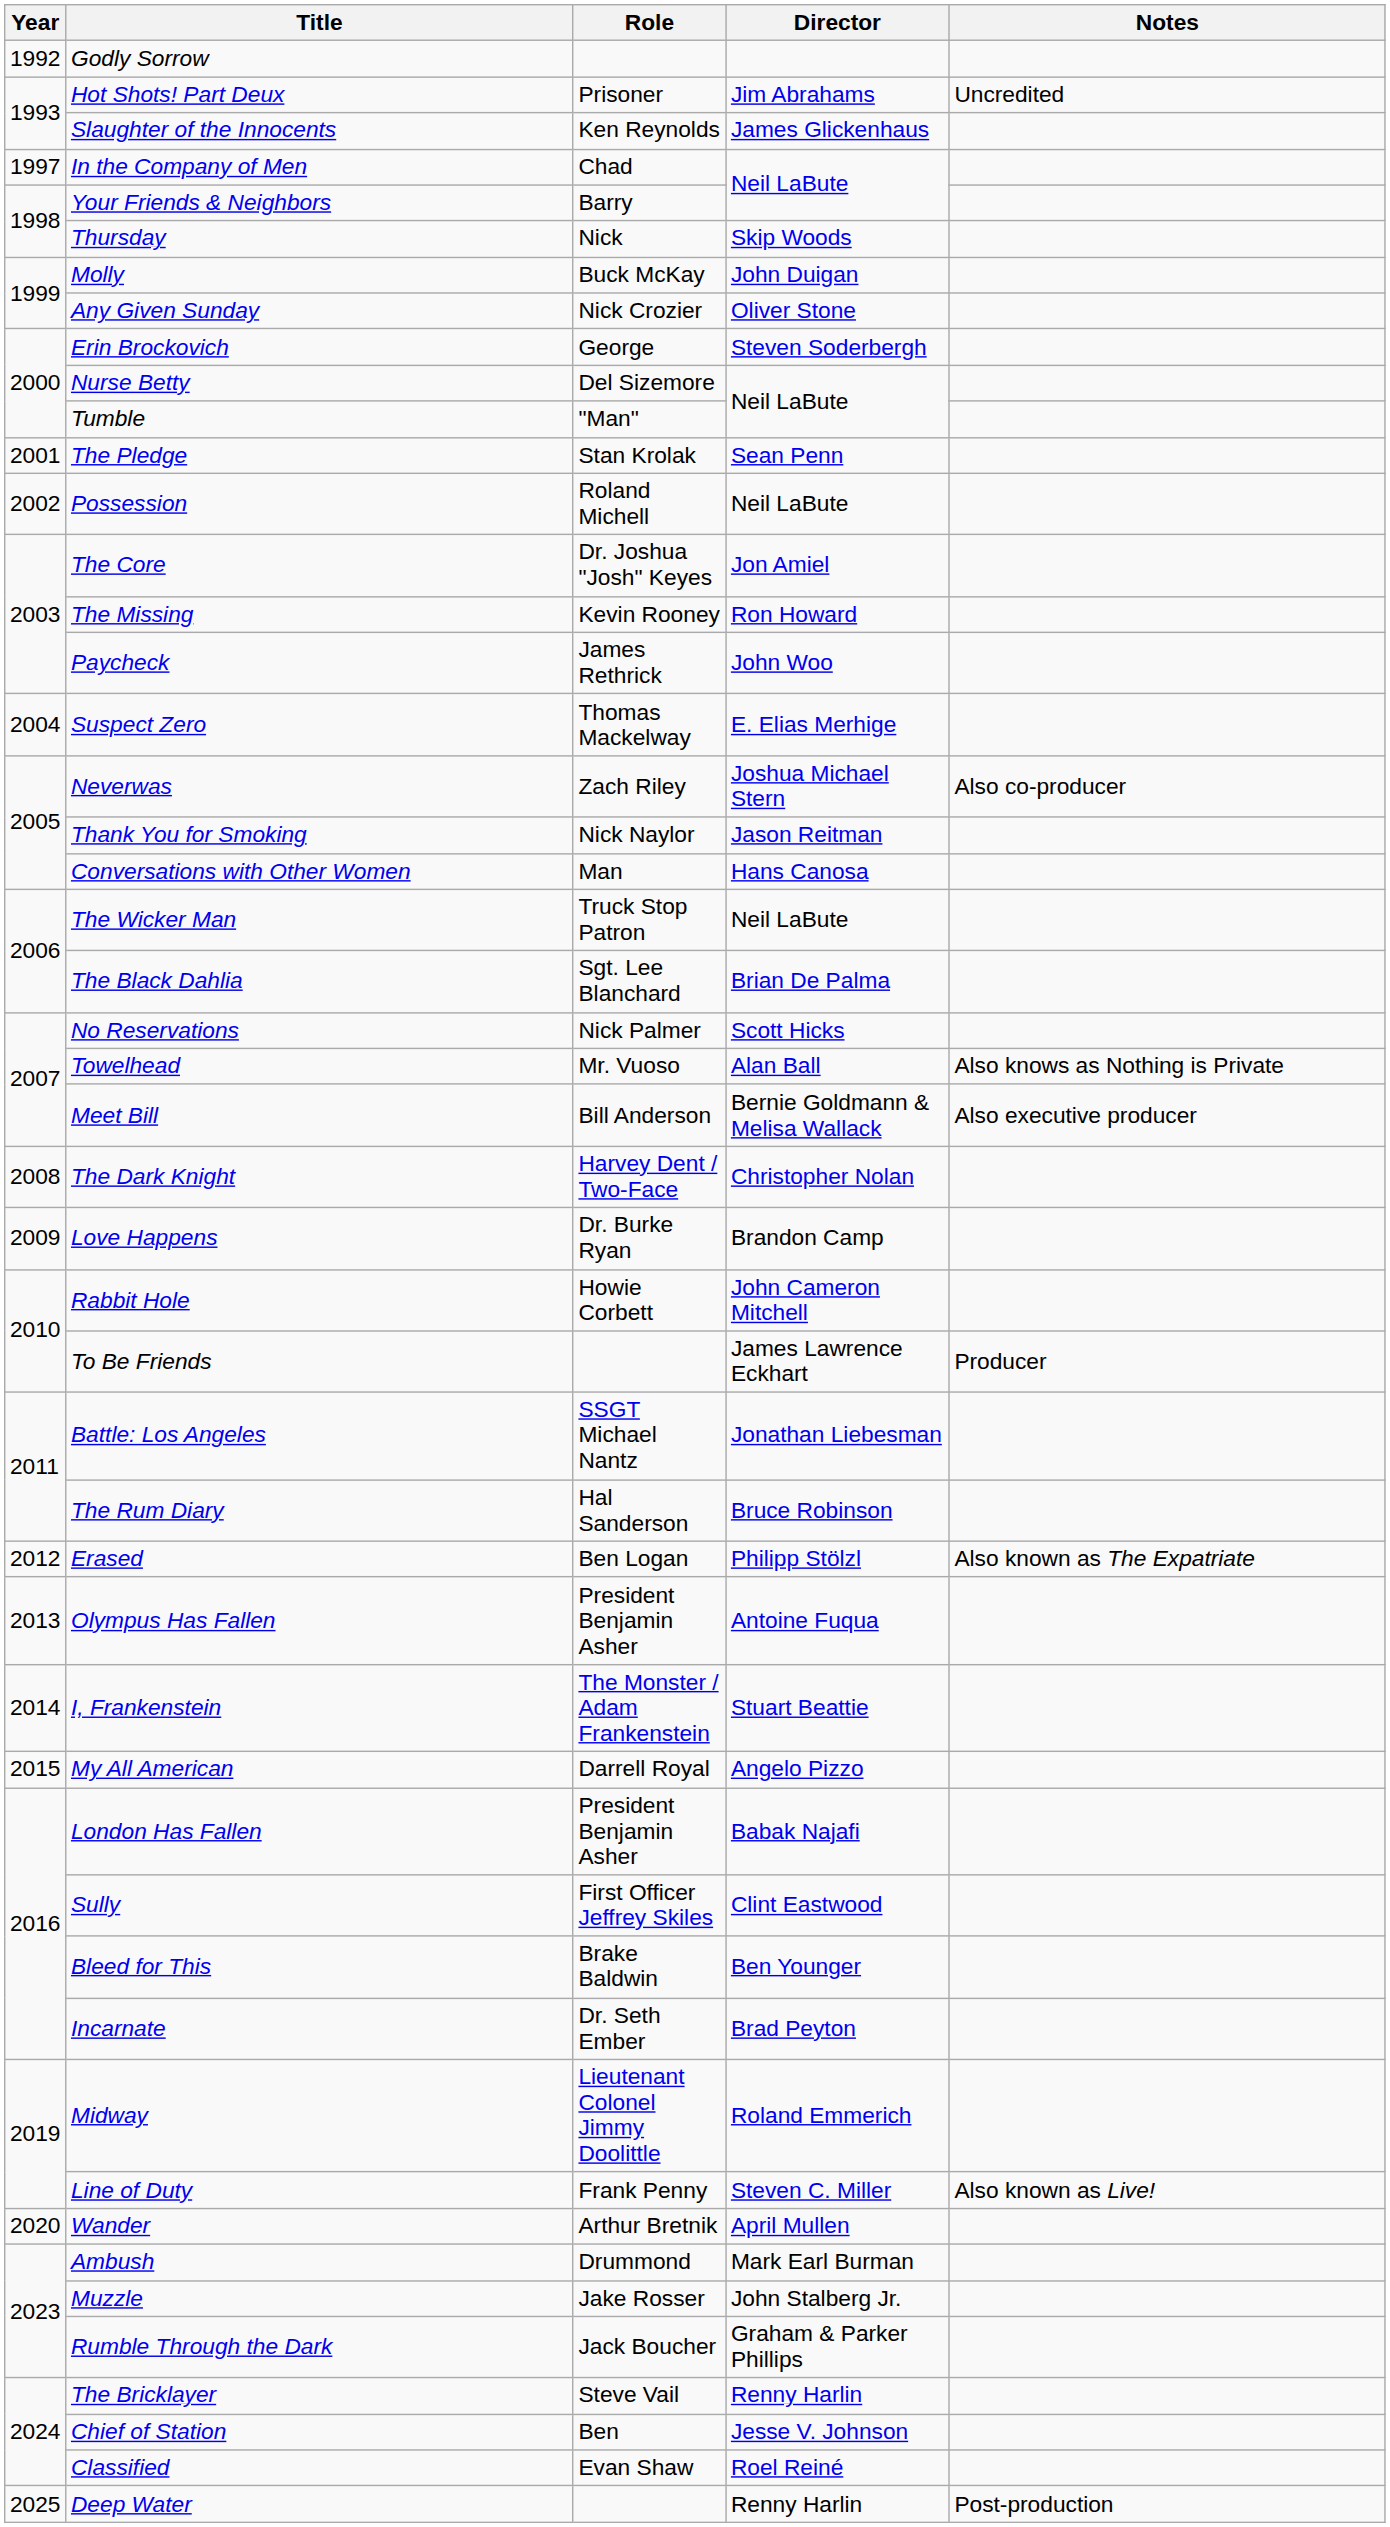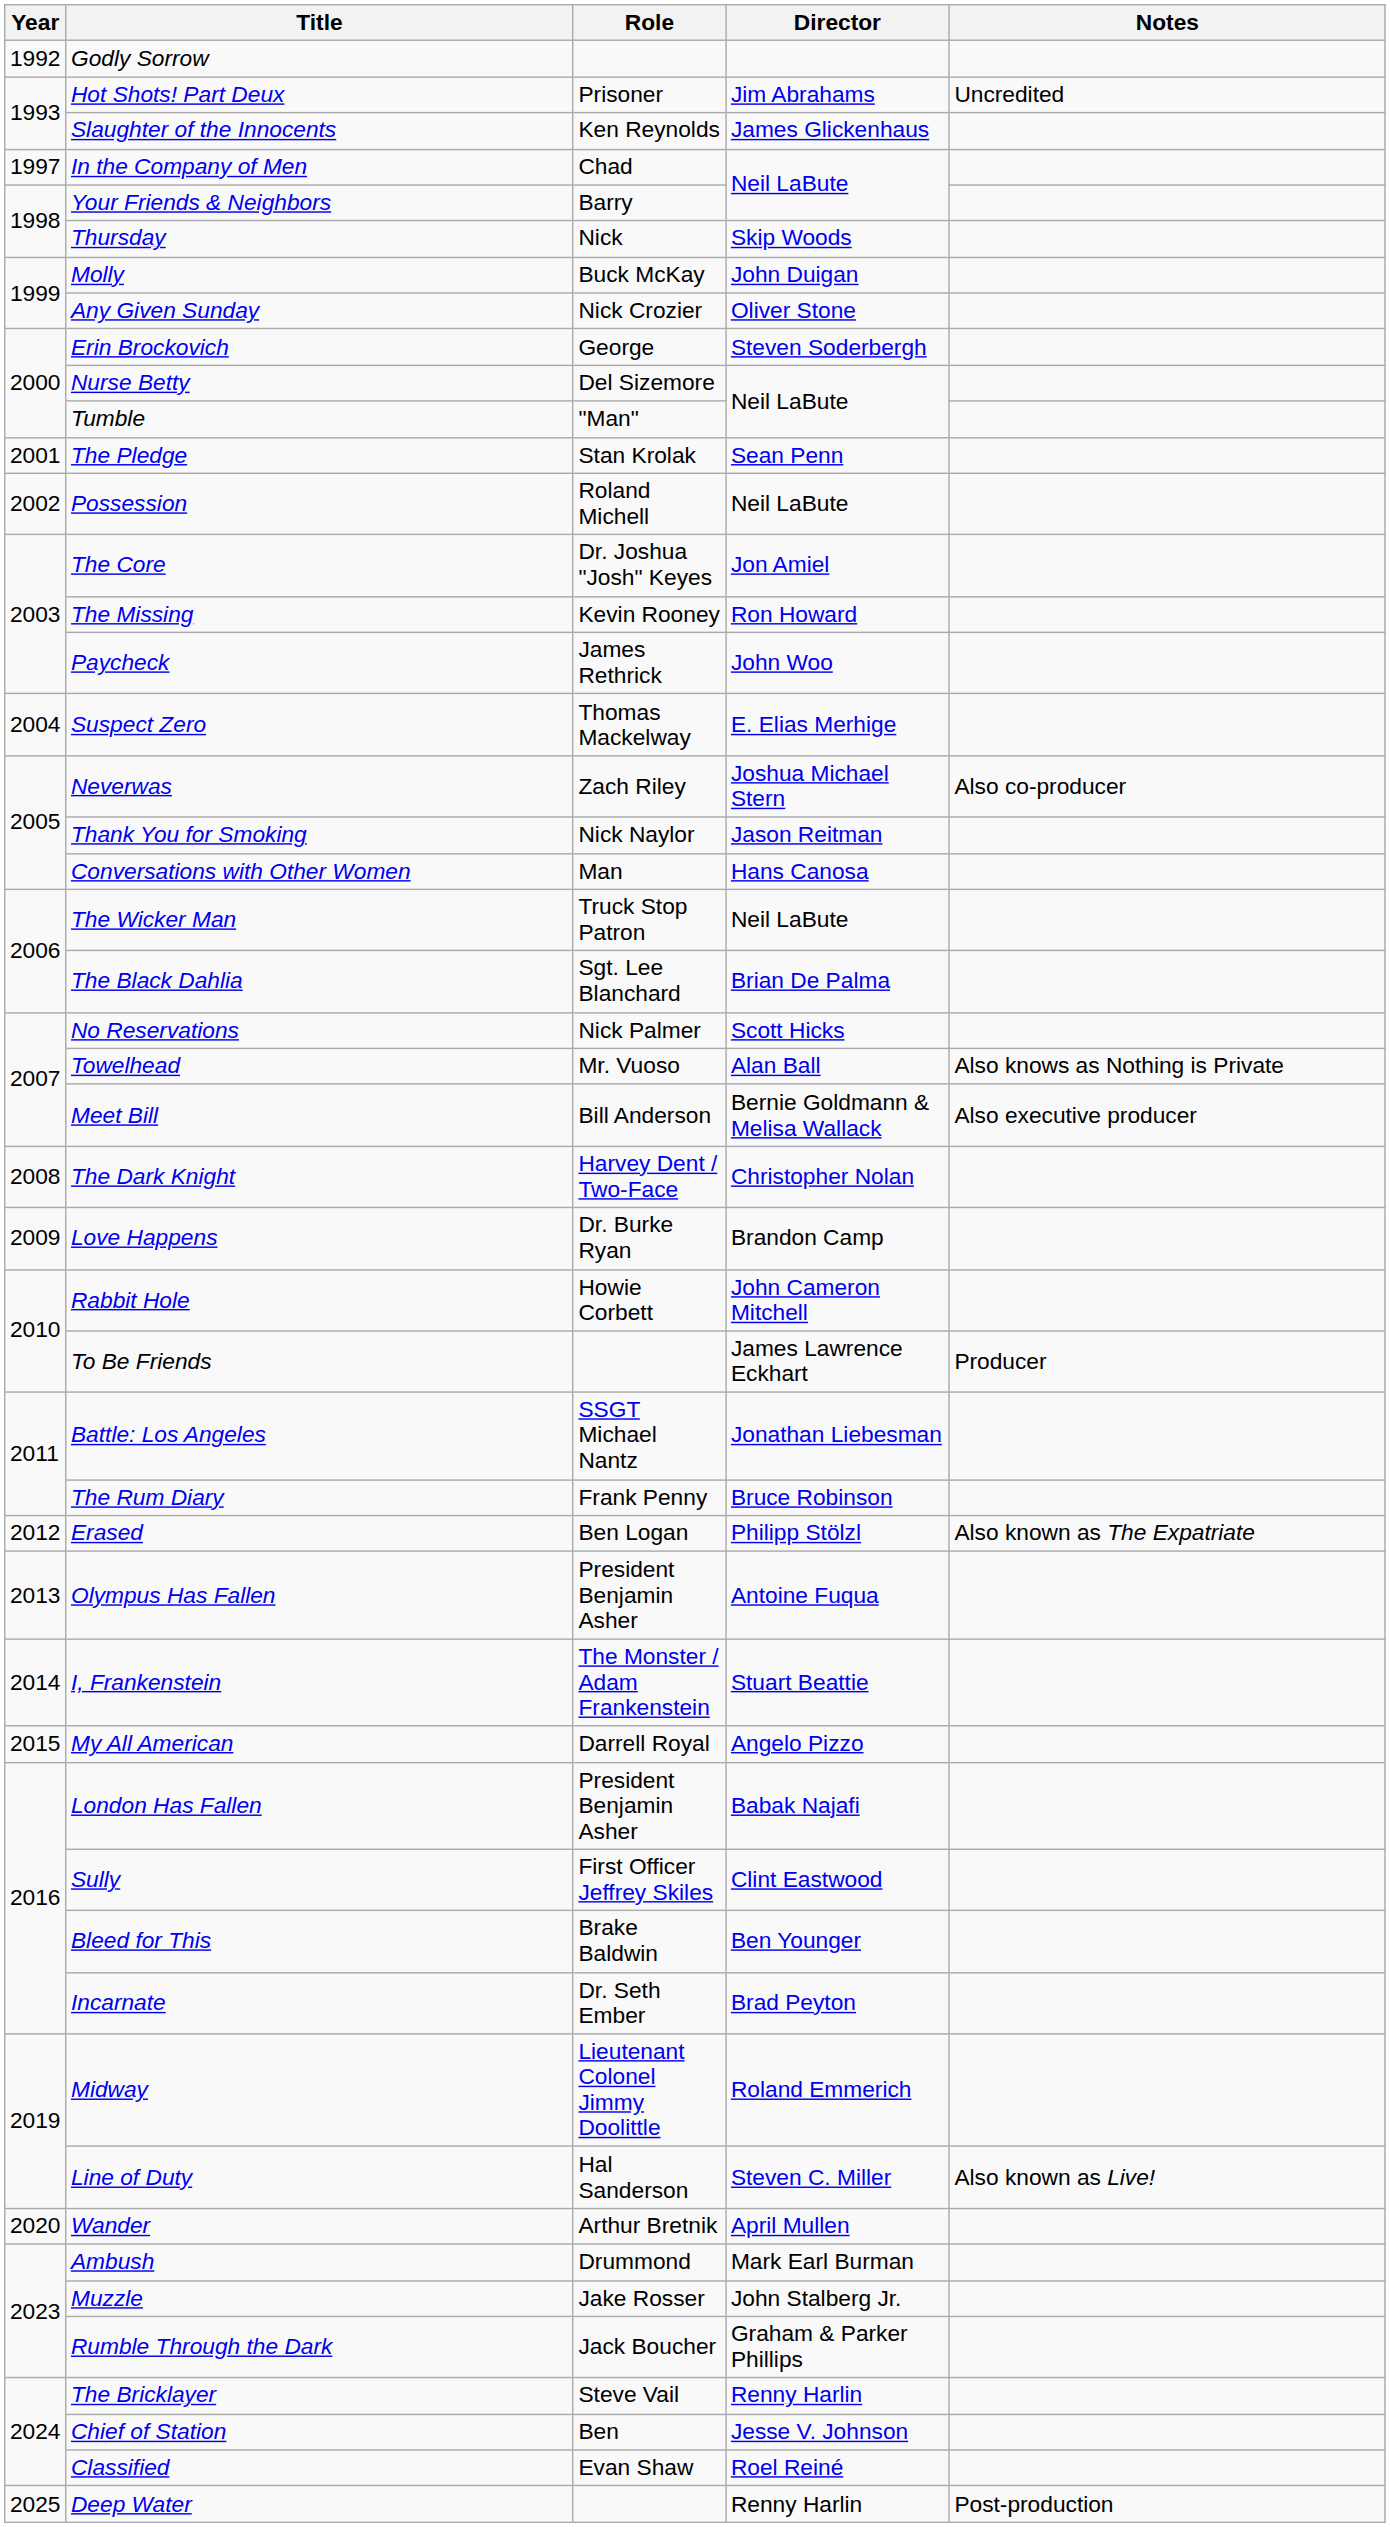The Rum Diary | Role: Hal Sanderson -> Frank Penny
Line of Duty | Role: Frank Penny -> Hal Sanderson
